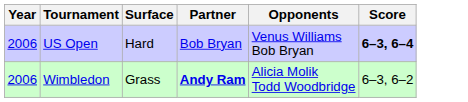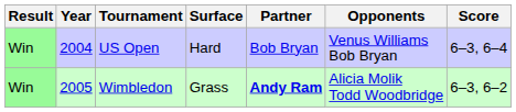+ column: Result | Win | Win
US Open | Year: 2006 -> 2004
US Open | Score: bold -> normal
Wimbledon | Year: 2006 -> 2005
